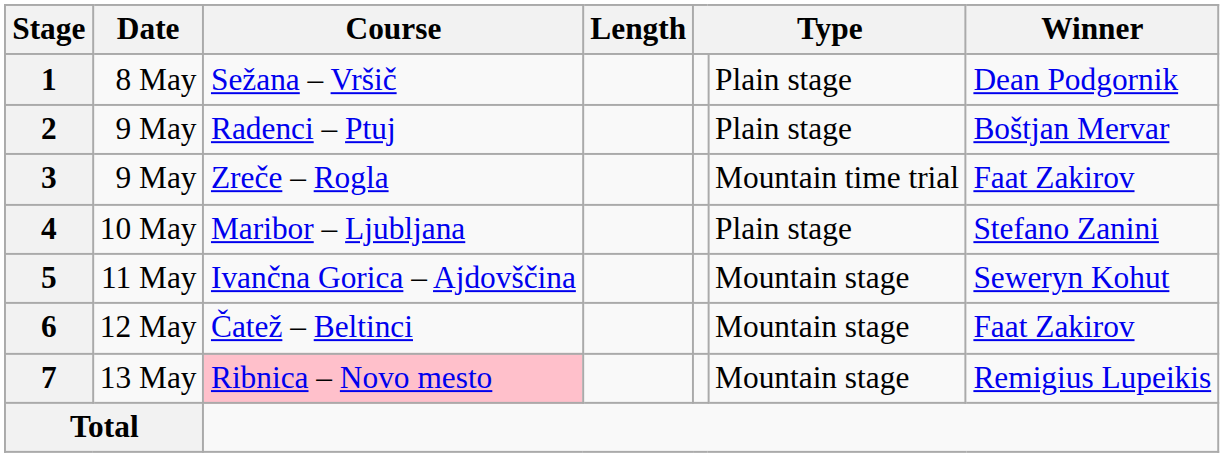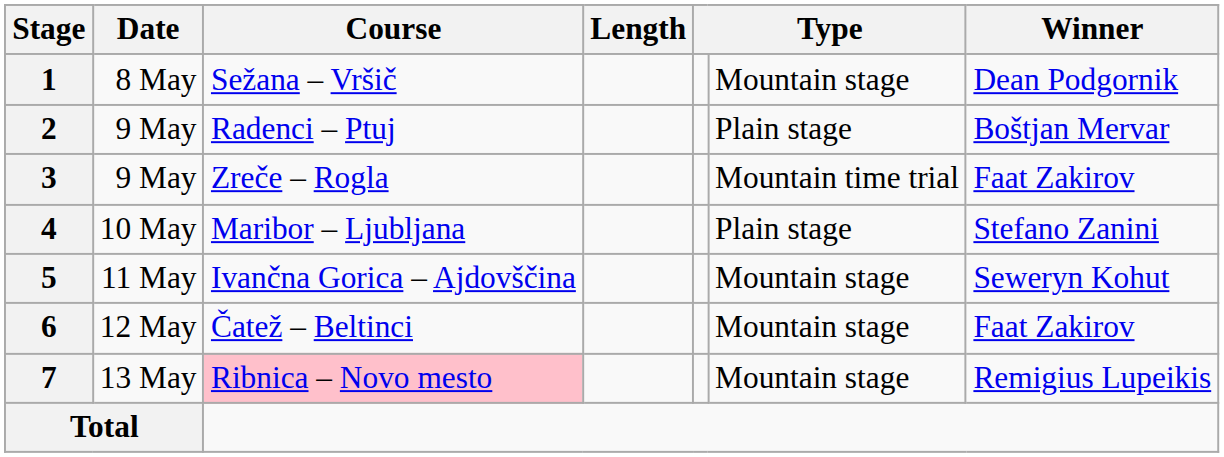1 | column 6: Plain stage -> Mountain stage
